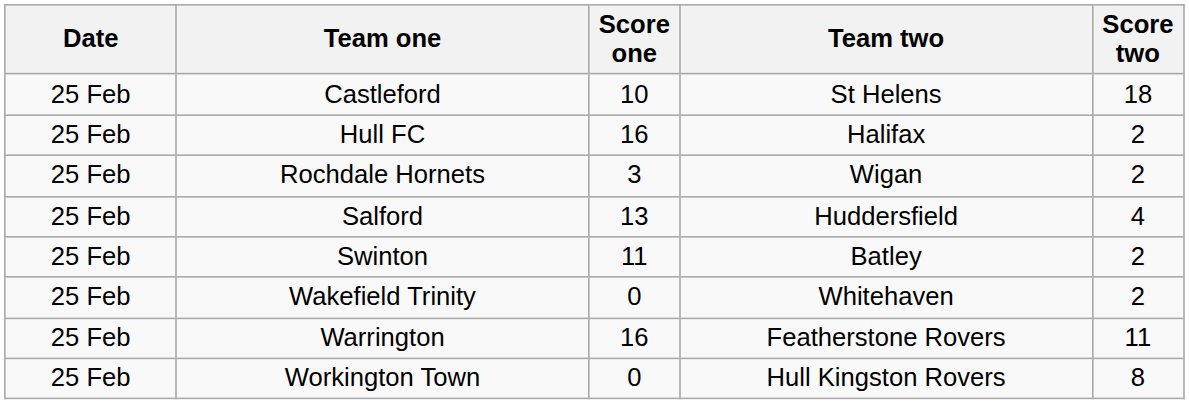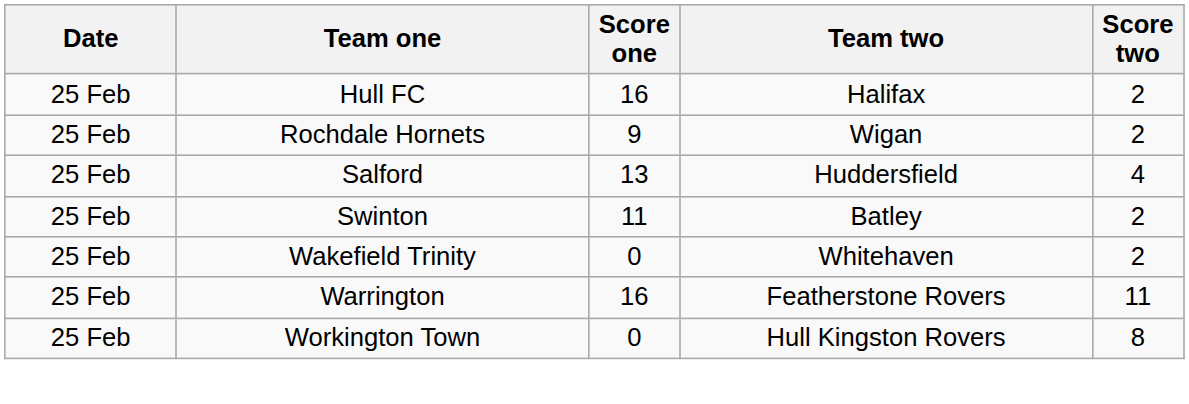- row: 25 Feb | Castleford | 10 | St Helens | 18
Rochdale Hornets | Score one: 3 -> 9
